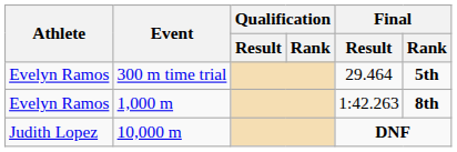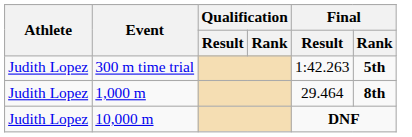300 m time trial | Athlete: Evelyn Ramos -> Judith Lopez
300 m time trial | Final / Result: 29.464 -> 1:42.263
1,000 m | Athlete: Evelyn Ramos -> Judith Lopez
1,000 m | Final / Result: 1:42.263 -> 29.464
